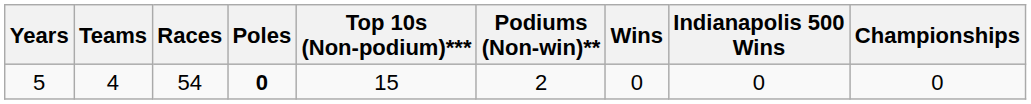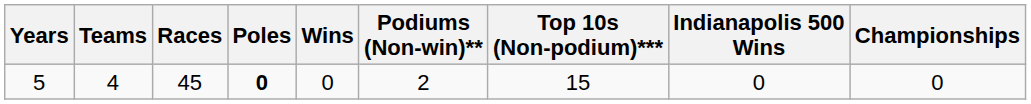columns swapped: Wins <-> Top 10s (Non-podium)***
5 | Races: 54 -> 45
